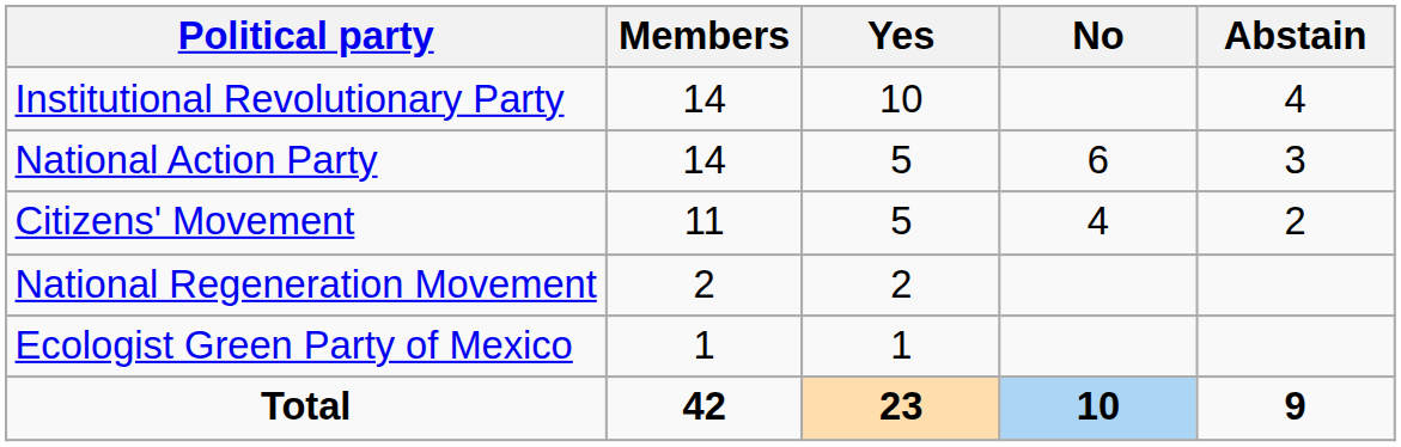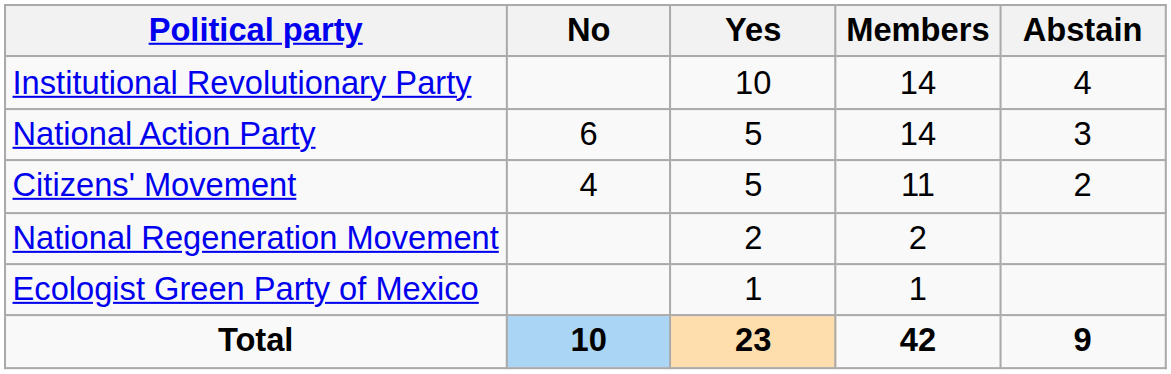columns swapped: Members <-> No
